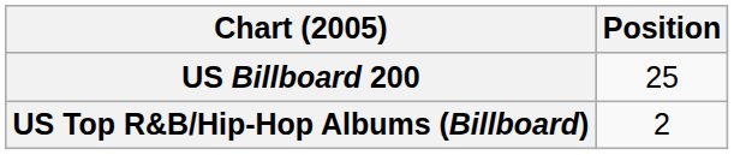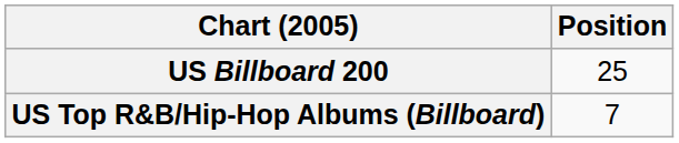US Top R&B/Hip-Hop Albums (Billboard) | Position: 2 -> 7
